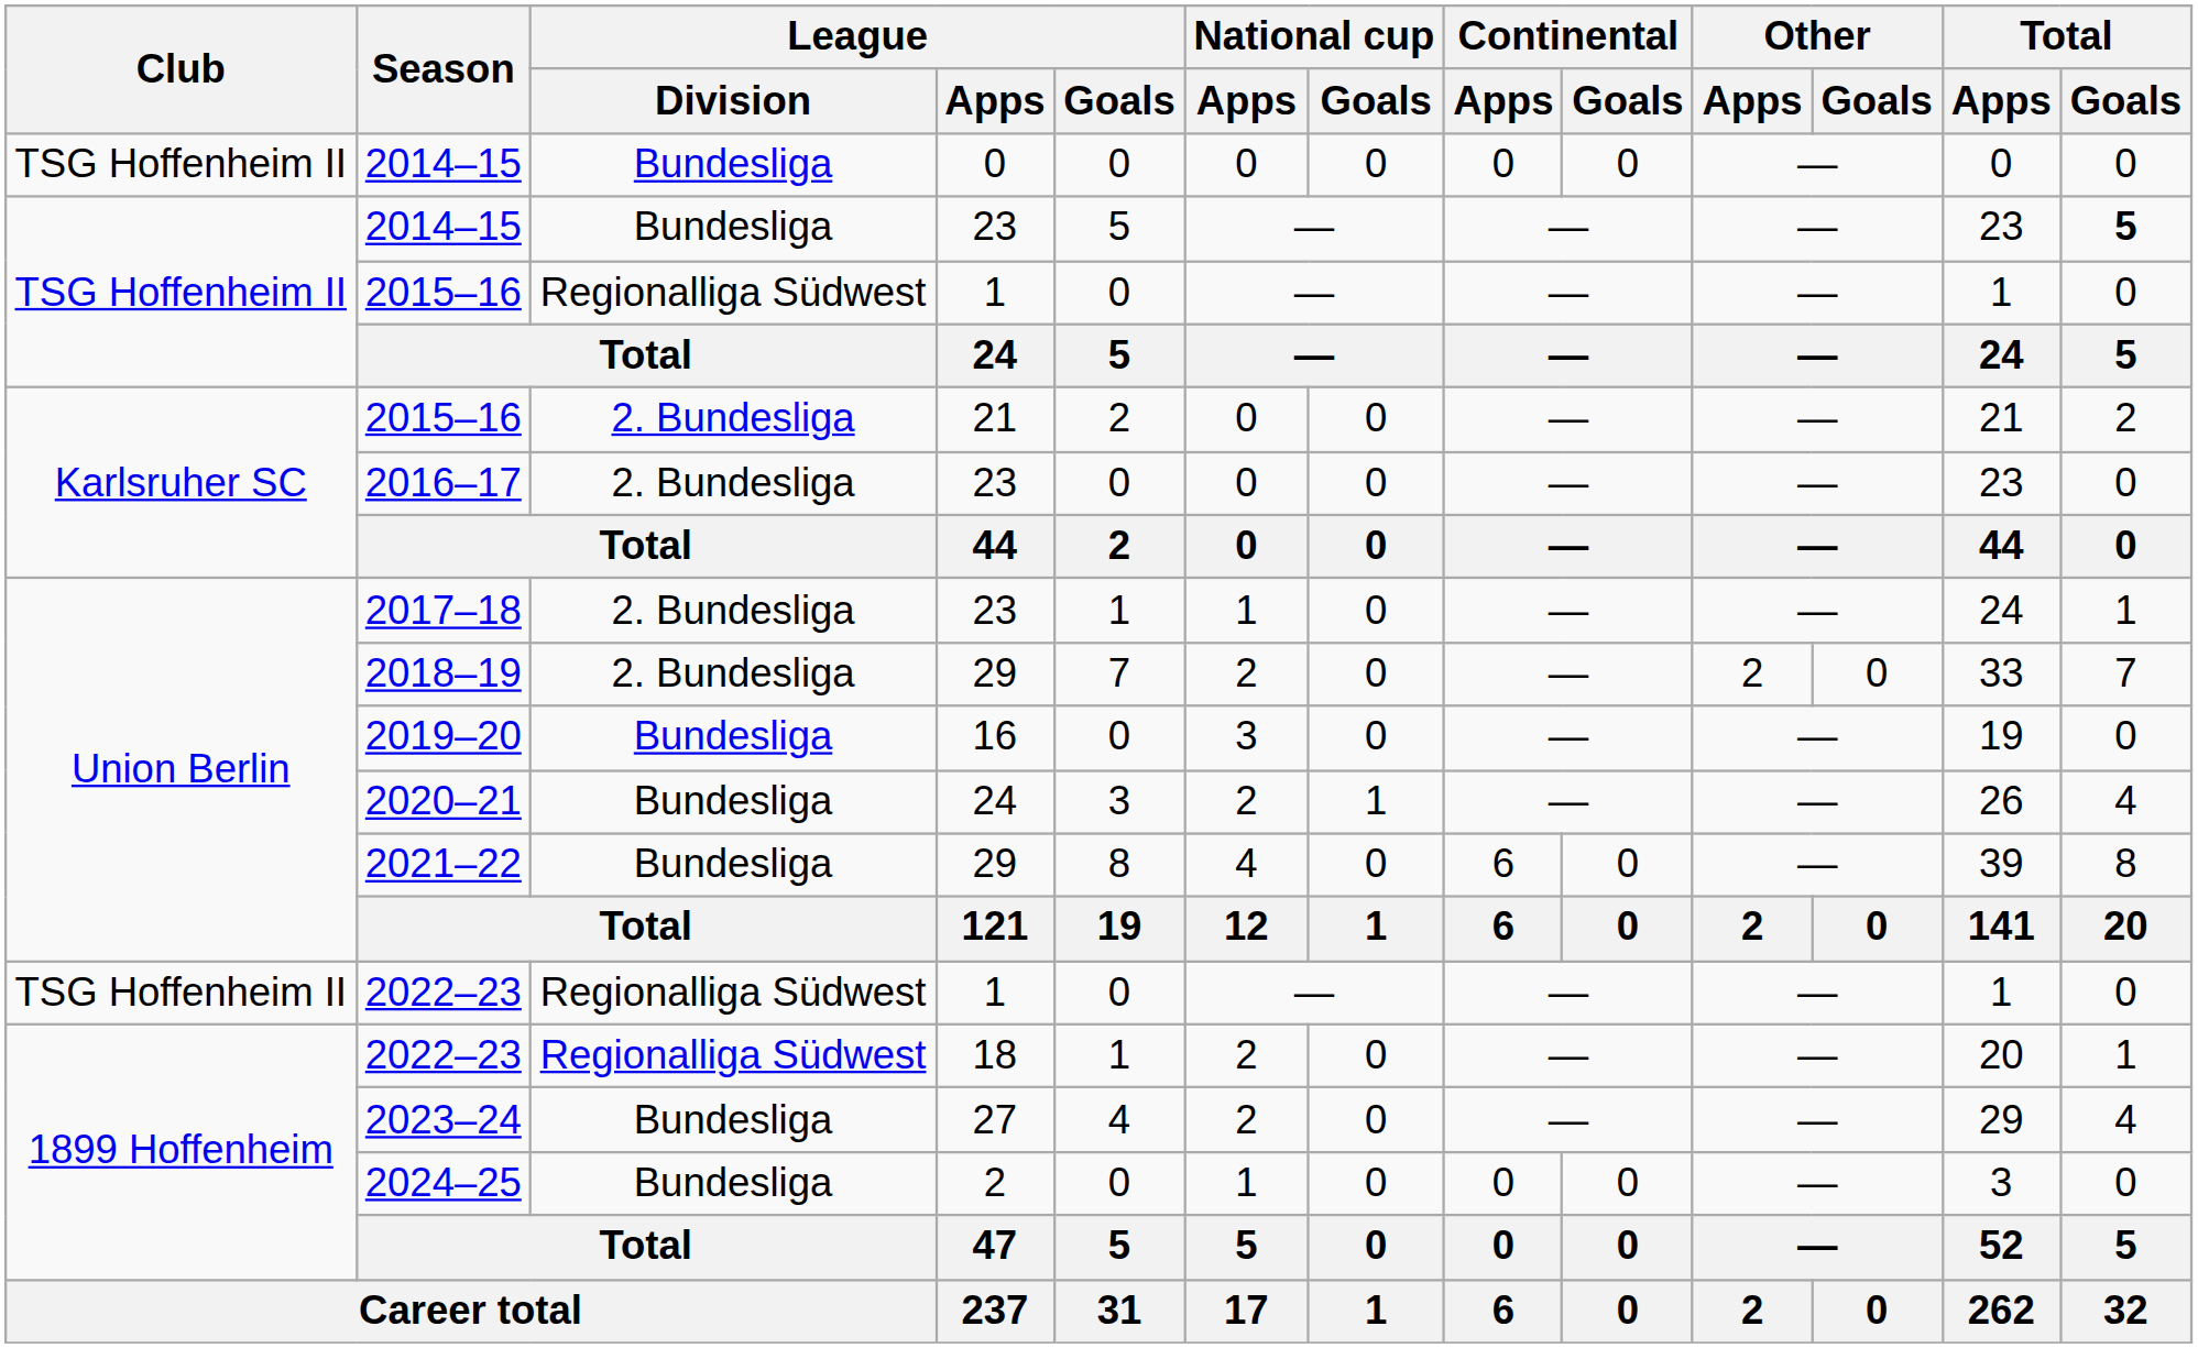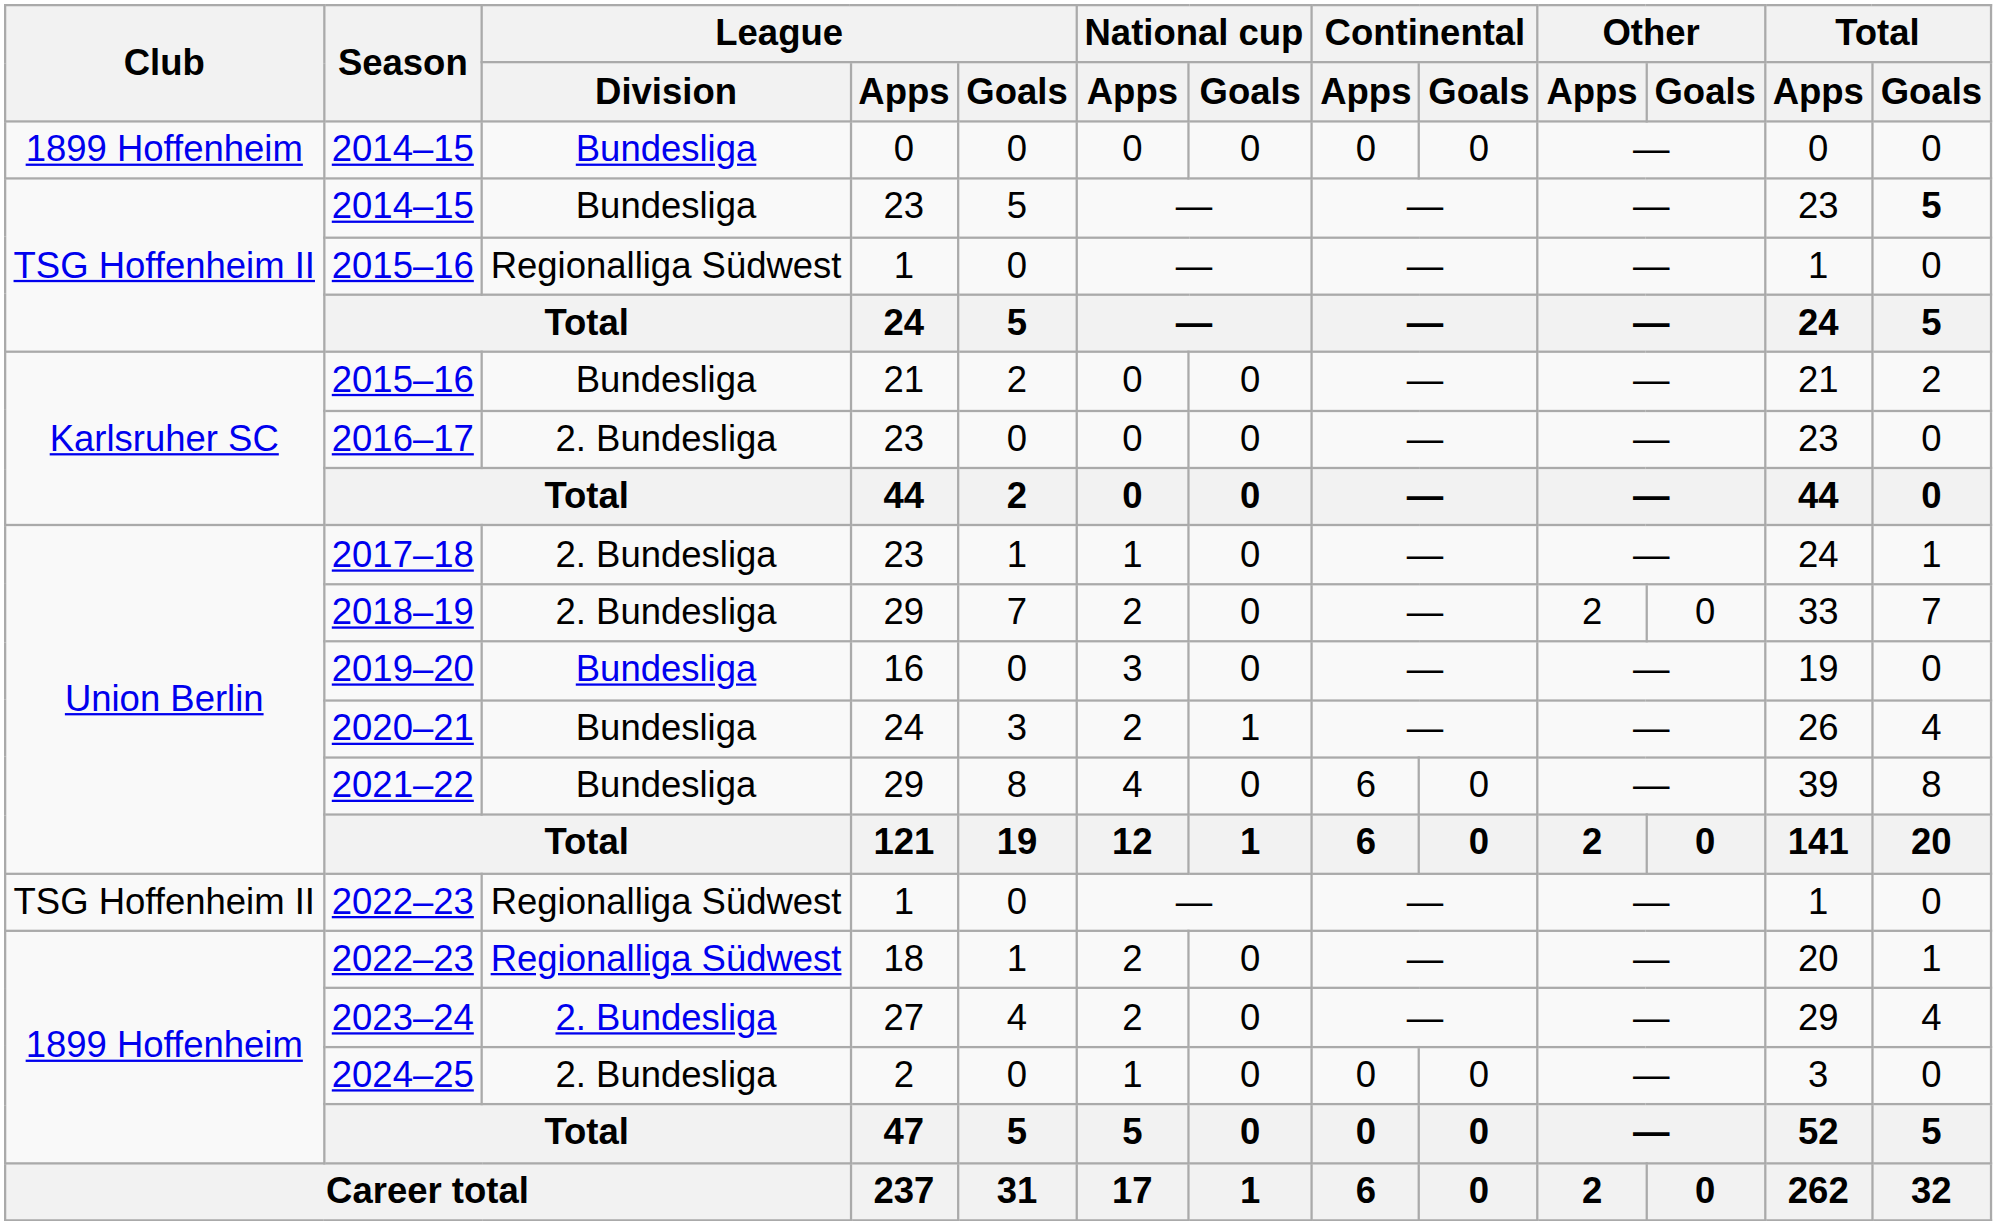2014–15 / 0 | Club: TSG Hoffenheim II -> 1899 Hoffenheim
2015–16 / 21 | League / Division: 2. Bundesliga -> Bundesliga
2023–24 | League / Division: Bundesliga -> 2. Bundesliga
2024–25 | League / Division: Bundesliga -> 2. Bundesliga
